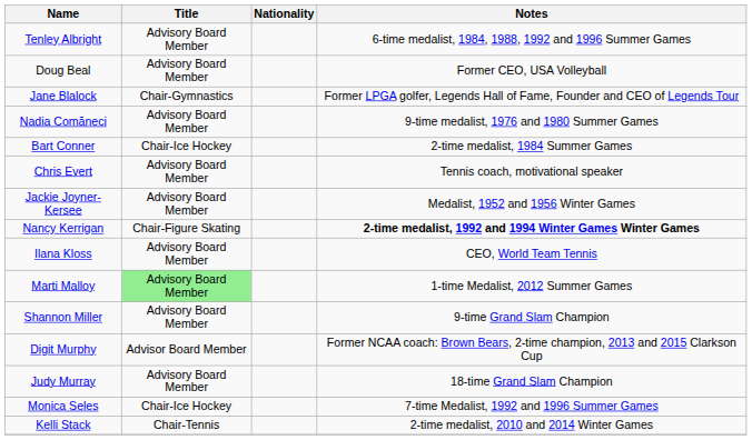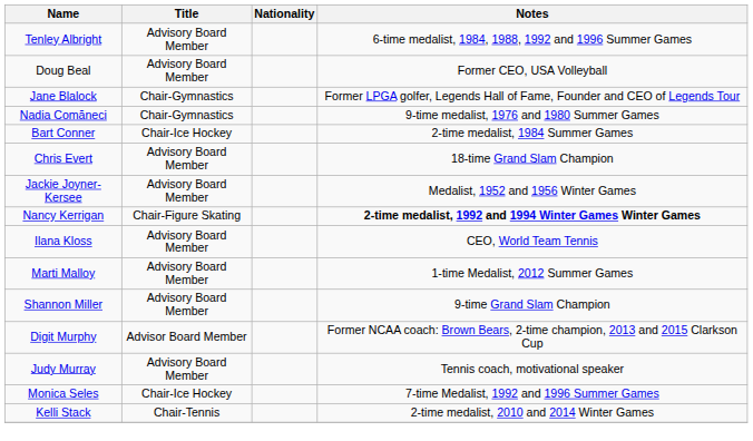Nadia Comăneci | Title: Advisory Board Member -> Chair-Gymnastics
Chris Evert | Notes: Tennis coach, motivational speaker -> 18-time Grand Slam Champion
Marti Malloy | Title: lightgreen background -> no background
Judy Murray | Notes: 18-time Grand Slam Champion -> Tennis coach, motivational speaker
